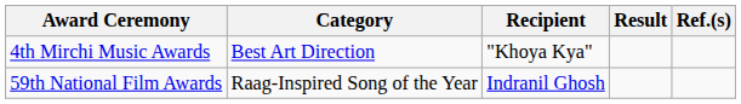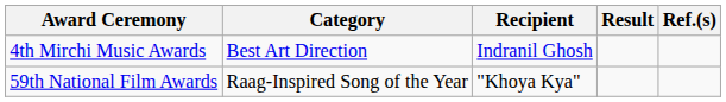4th Mirchi Music Awards | Recipient: "Khoya Kya" -> Indranil Ghosh
59th National Film Awards | Recipient: Indranil Ghosh -> "Khoya Kya"
